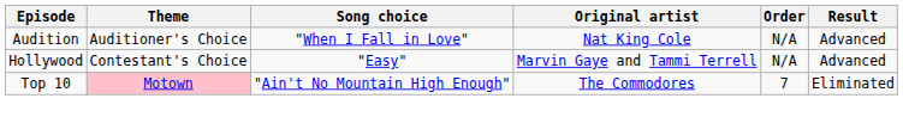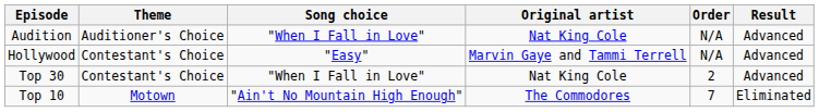+ row: Top 30 | Contestant's Choice | "When I Fall in Love" | Nat King Cole | 2 | Advanced
Top 10 | Theme: pink background -> no background
